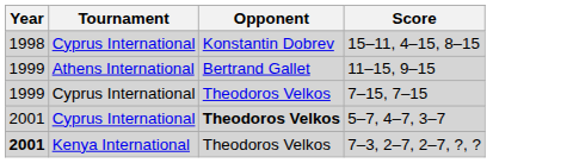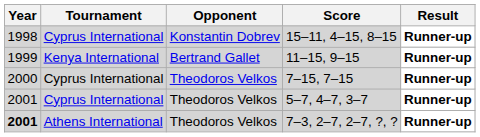+ column: Result | Runner-up | Runner-up | Runner-up | Runner-up | Runner-up
11–15, 9–15 | Tournament: Athens International -> Kenya International
7–15, 7–15 | Year: 1999 -> 2000
5–7, 4–7, 3–7 | Opponent: bold -> normal
7–3, 2–7, 2–7, ?, ? | Tournament: Kenya International -> Athens International
